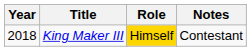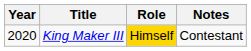King Maker III | Year: 2018 -> 2020
